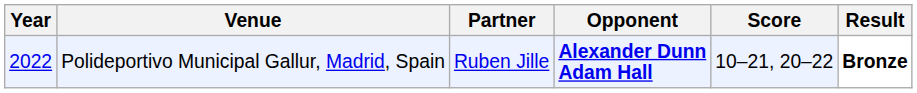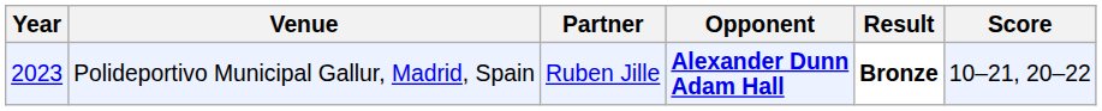columns swapped: Score <-> Result
Polideportivo Municipal Gallur, Madrid, Spain | Year: 2022 -> 2023
